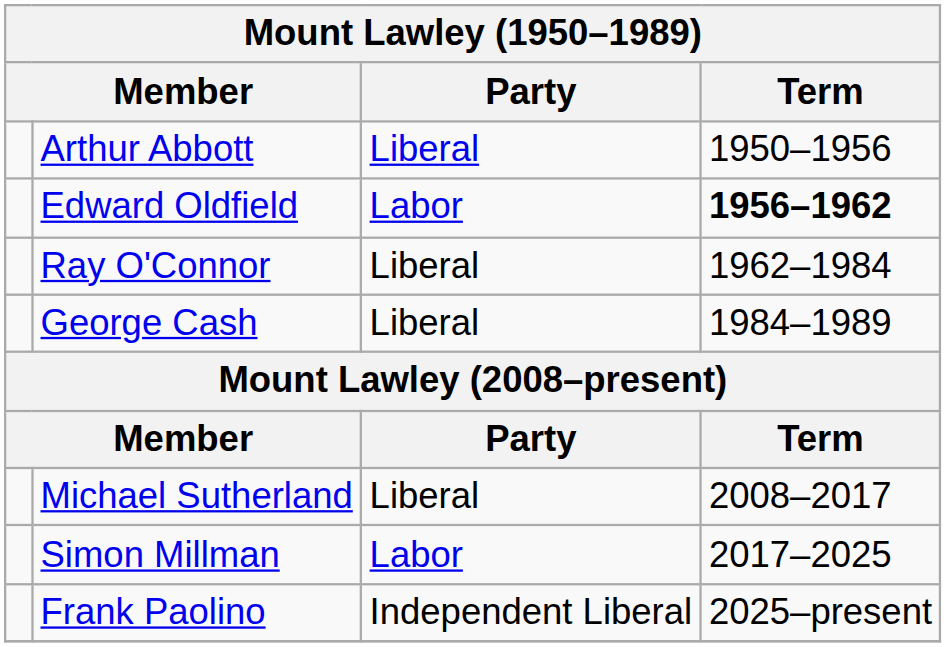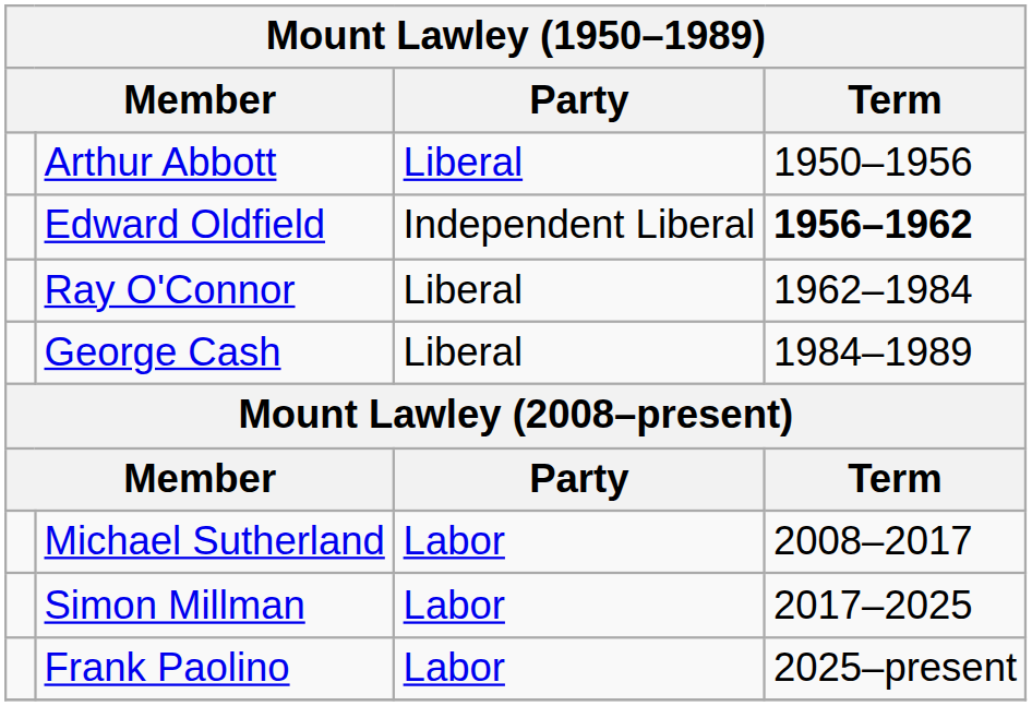Edward Oldfield | Party: Labor -> Independent Liberal
Michael Sutherland | Party: Liberal -> Labor
Frank Paolino | Party: Independent Liberal -> Labor
